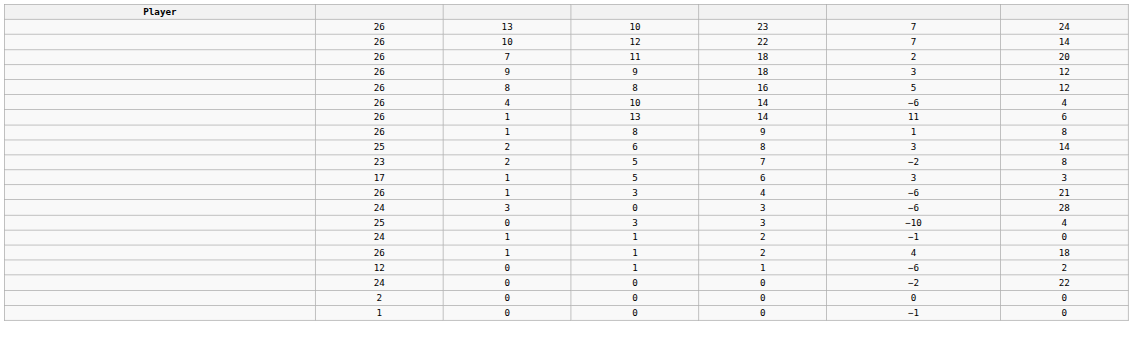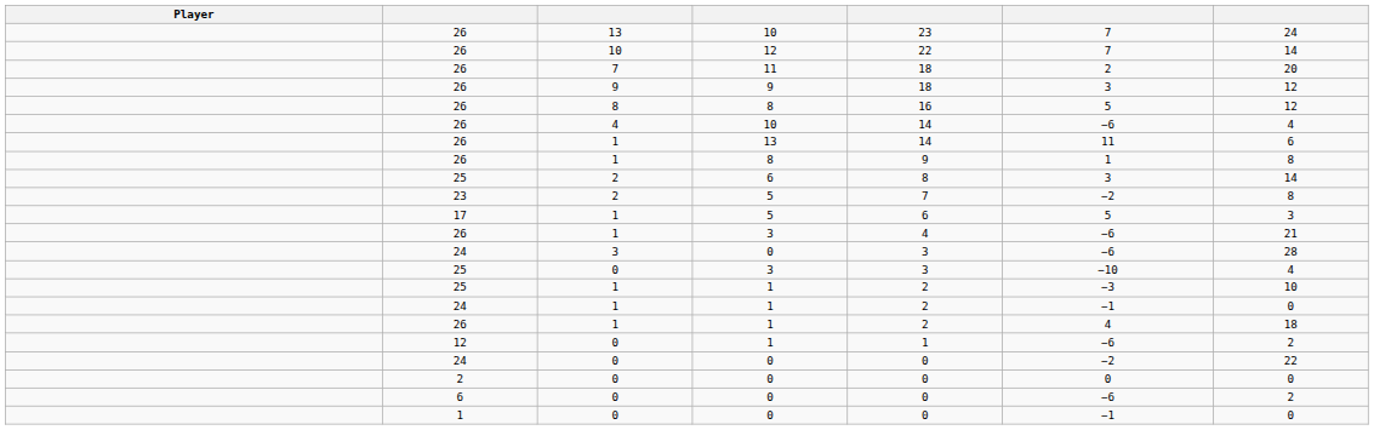17 / 5 | column 6: 3 -> 5
+ row: 25 | 1 | 1 | 2 | −3 | 10
+ row: 6 | 0 | 0 | 0 | −6 | 2
